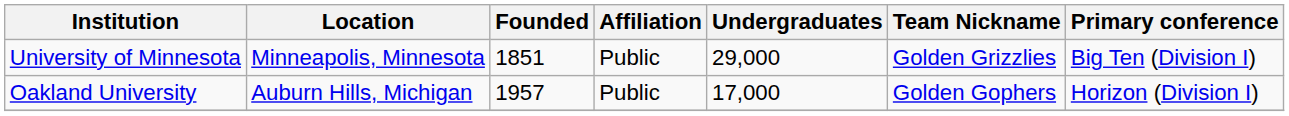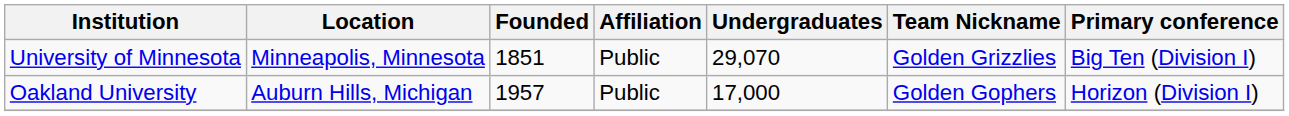University of Minnesota | Undergraduates: 29,000 -> 29,070
